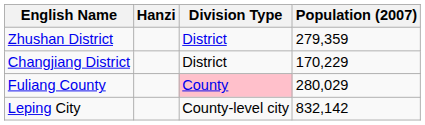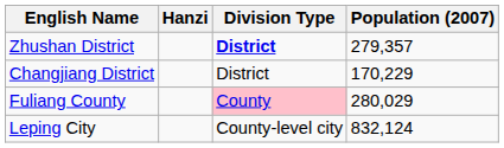Zhushan District | Division Type: normal -> bold
Zhushan District | Population (2007): 279,359 -> 279,357
Leping City | Population (2007): 832,142 -> 832,124
